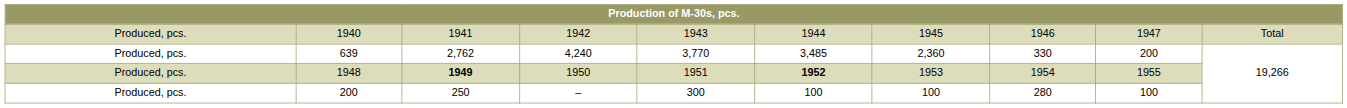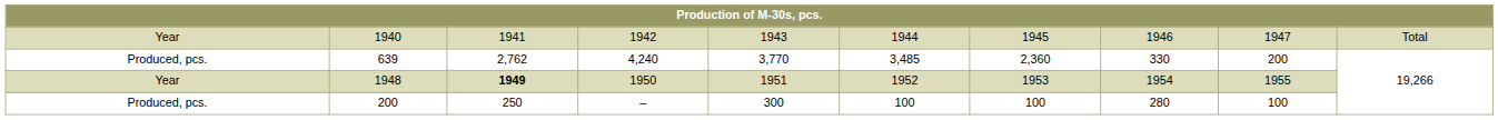1940 | column 1: Produced, pcs. -> Year
1948 | column 1: Produced, pcs. -> Year
1948 | column 6: bold -> normal
